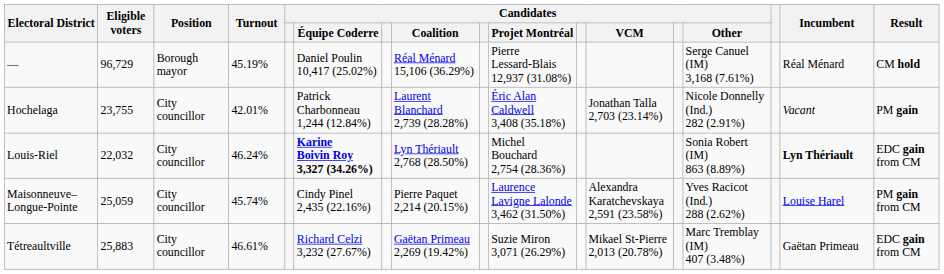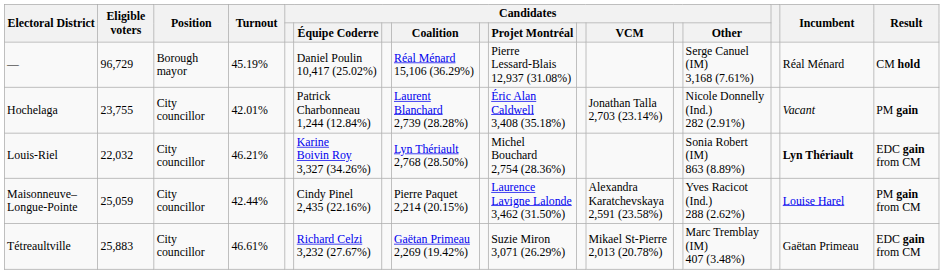Louis-Riel | Turnout: 46.24% -> 46.21%
Louis-Riel | Candidates / Équipe Coderre: bold -> normal
Maisonneuve–Longue-Pointe | Turnout: 45.74% -> 42.44%
